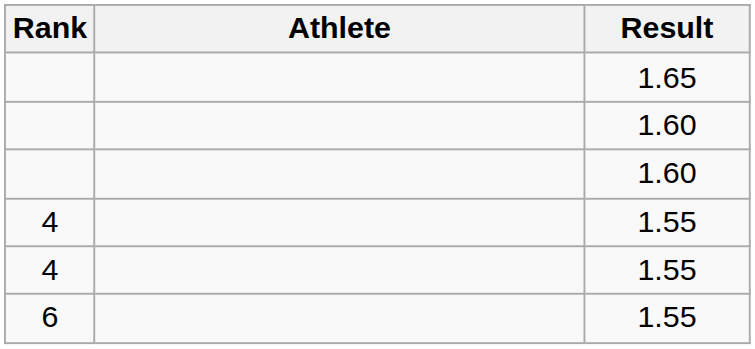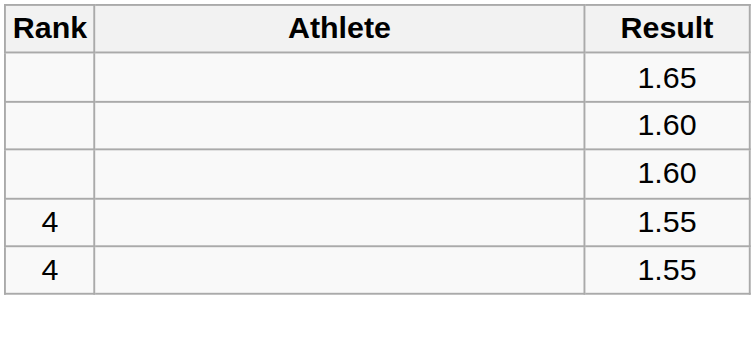- row: 6 | 1.55
